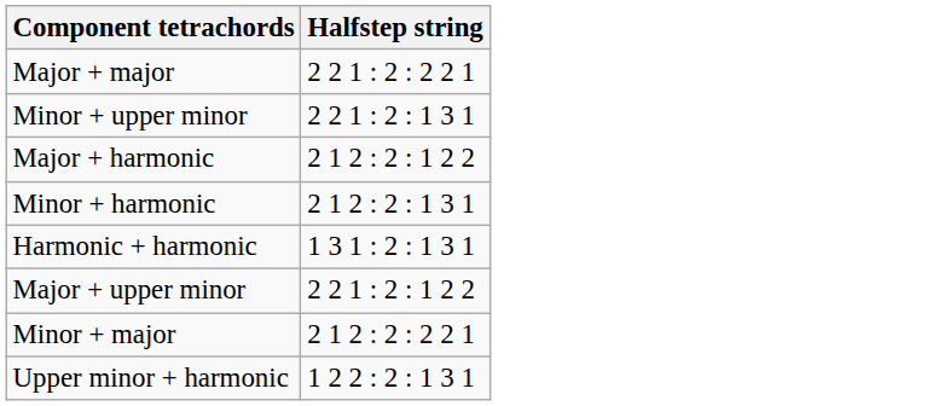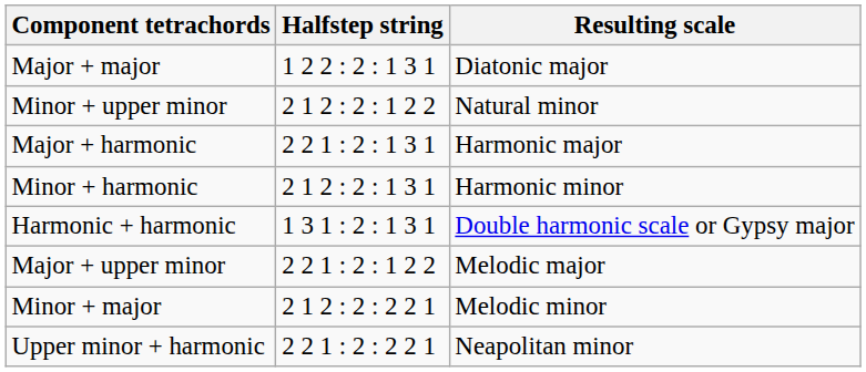+ column: Resulting scale | Diatonic major | Natural minor | Harmonic major | Harmonic minor | Double harmonic scale or Gypsy major | Melodic major | Melodic minor | Neapolitan minor
Major + major | Halfstep string: 2 2 1 : 2 : 2 2 1 -> 1 2 2 : 2 : 1 3 1
Minor + upper minor | Halfstep string: 2 2 1 : 2 : 1 3 1 -> 2 1 2 : 2 : 1 2 2
Major + harmonic | Halfstep string: 2 1 2 : 2 : 1 2 2 -> 2 2 1 : 2 : 1 3 1
Upper minor + harmonic | Halfstep string: 1 2 2 : 2 : 1 3 1 -> 2 2 1 : 2 : 2 2 1
